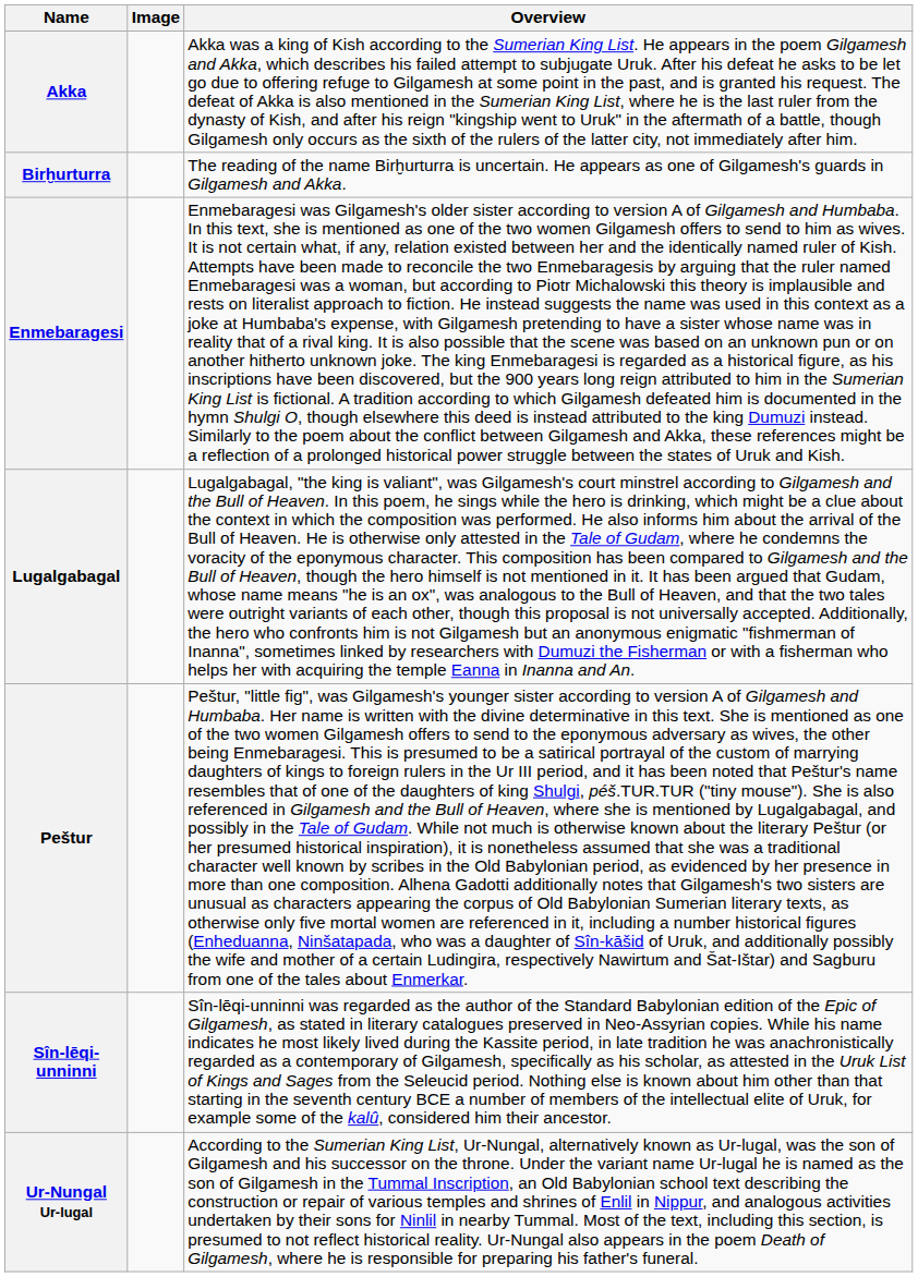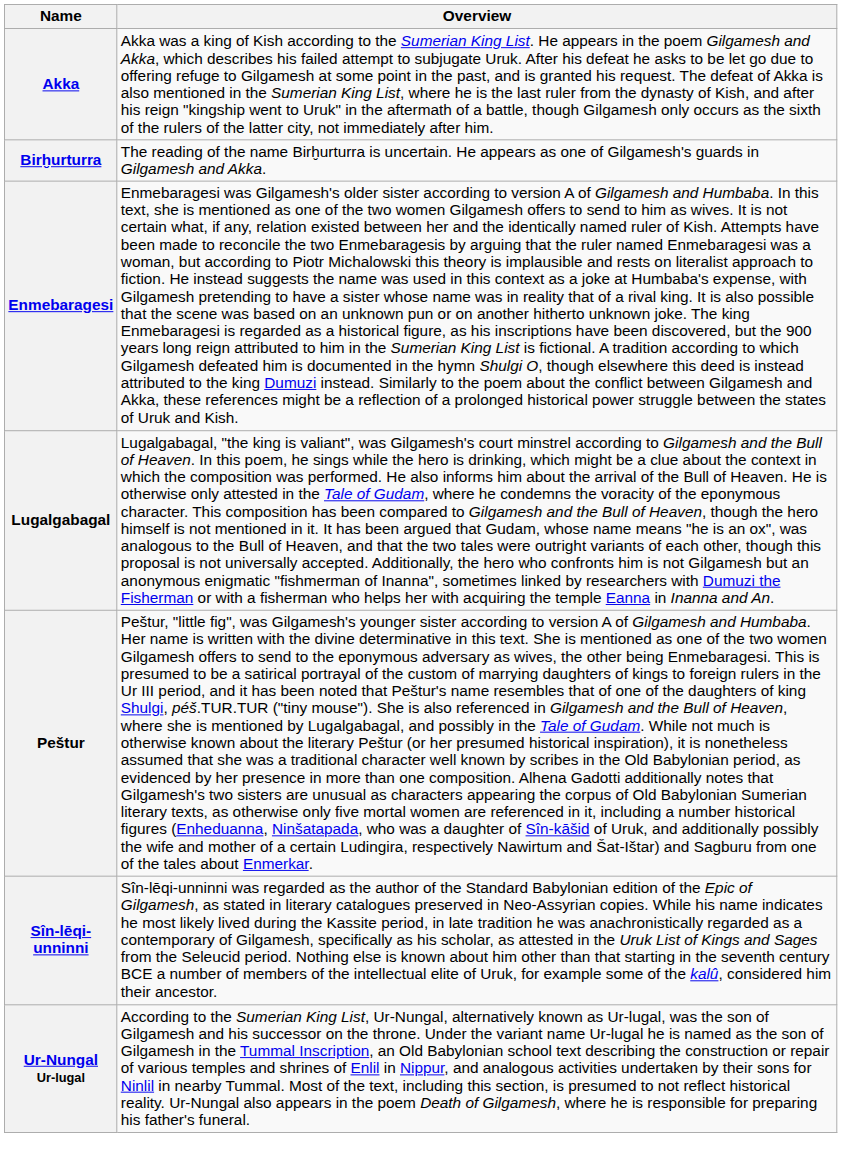- column: Image
